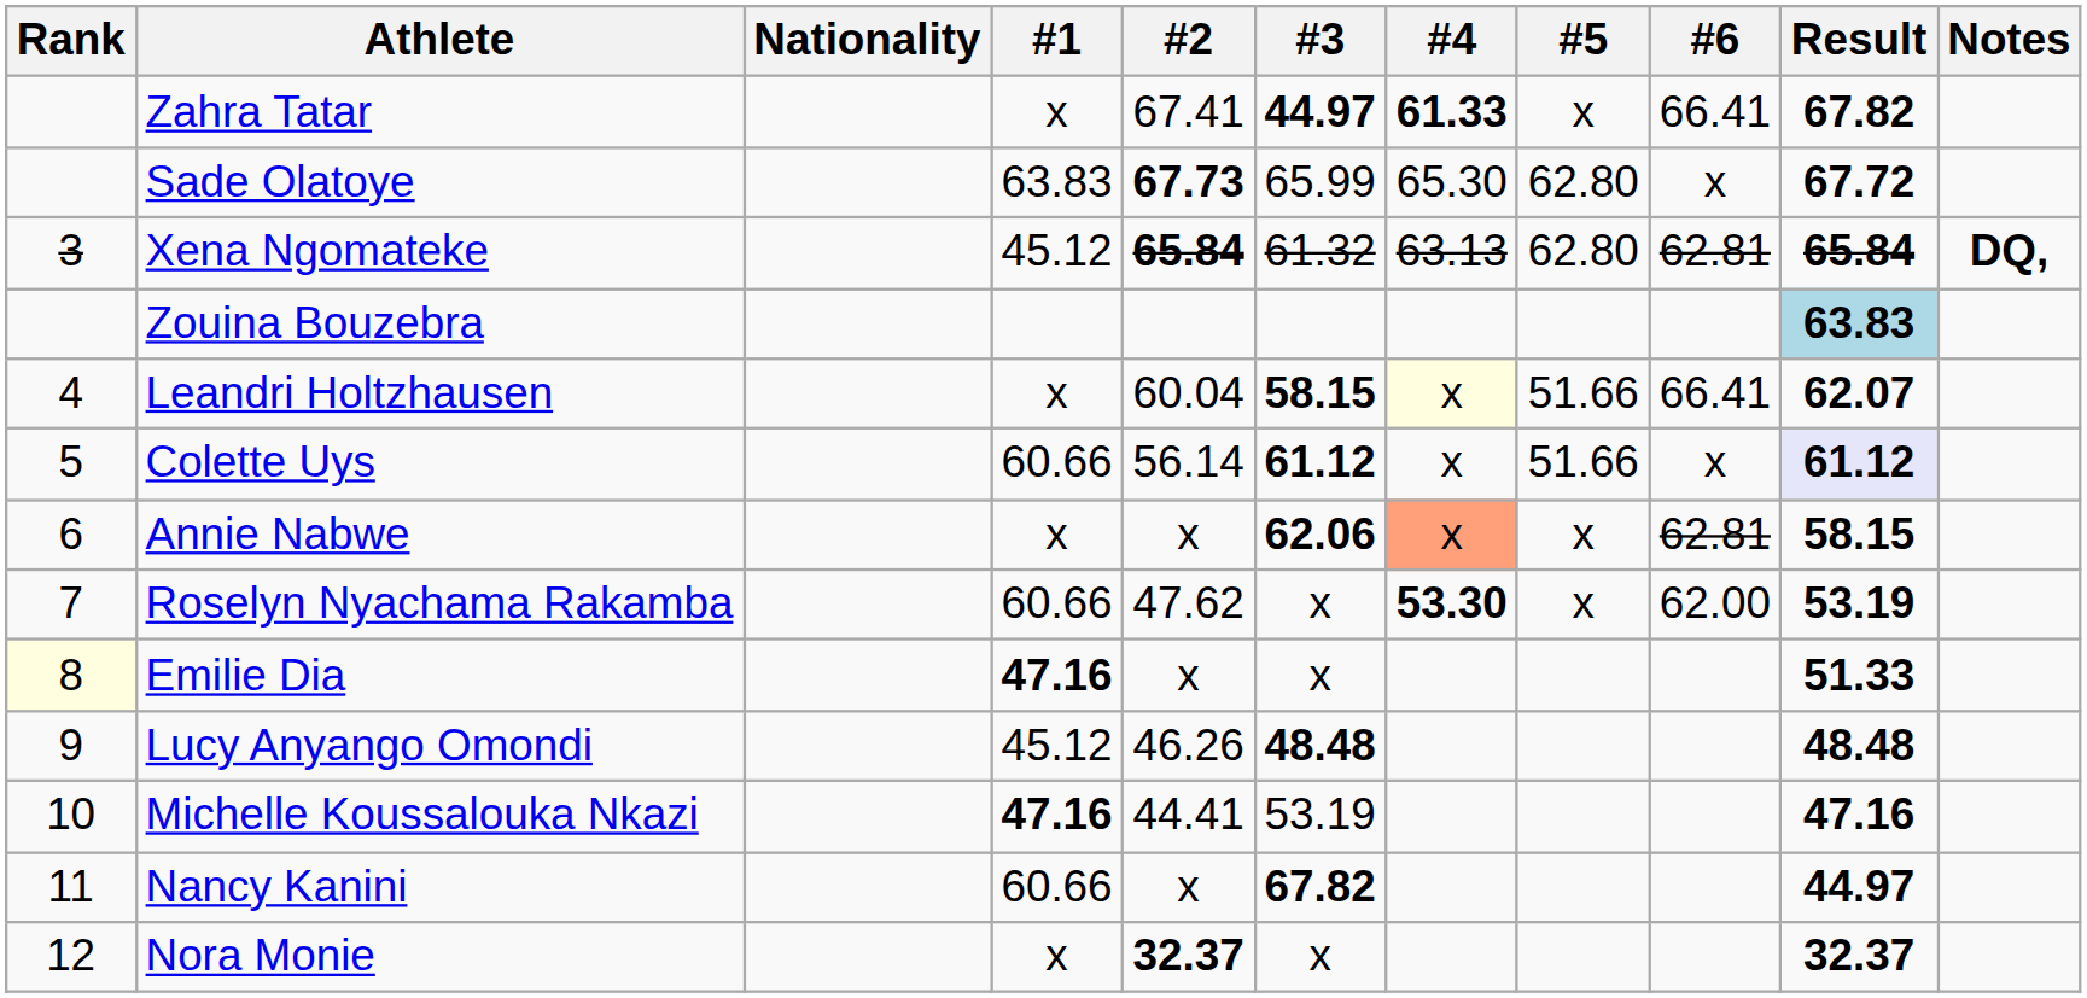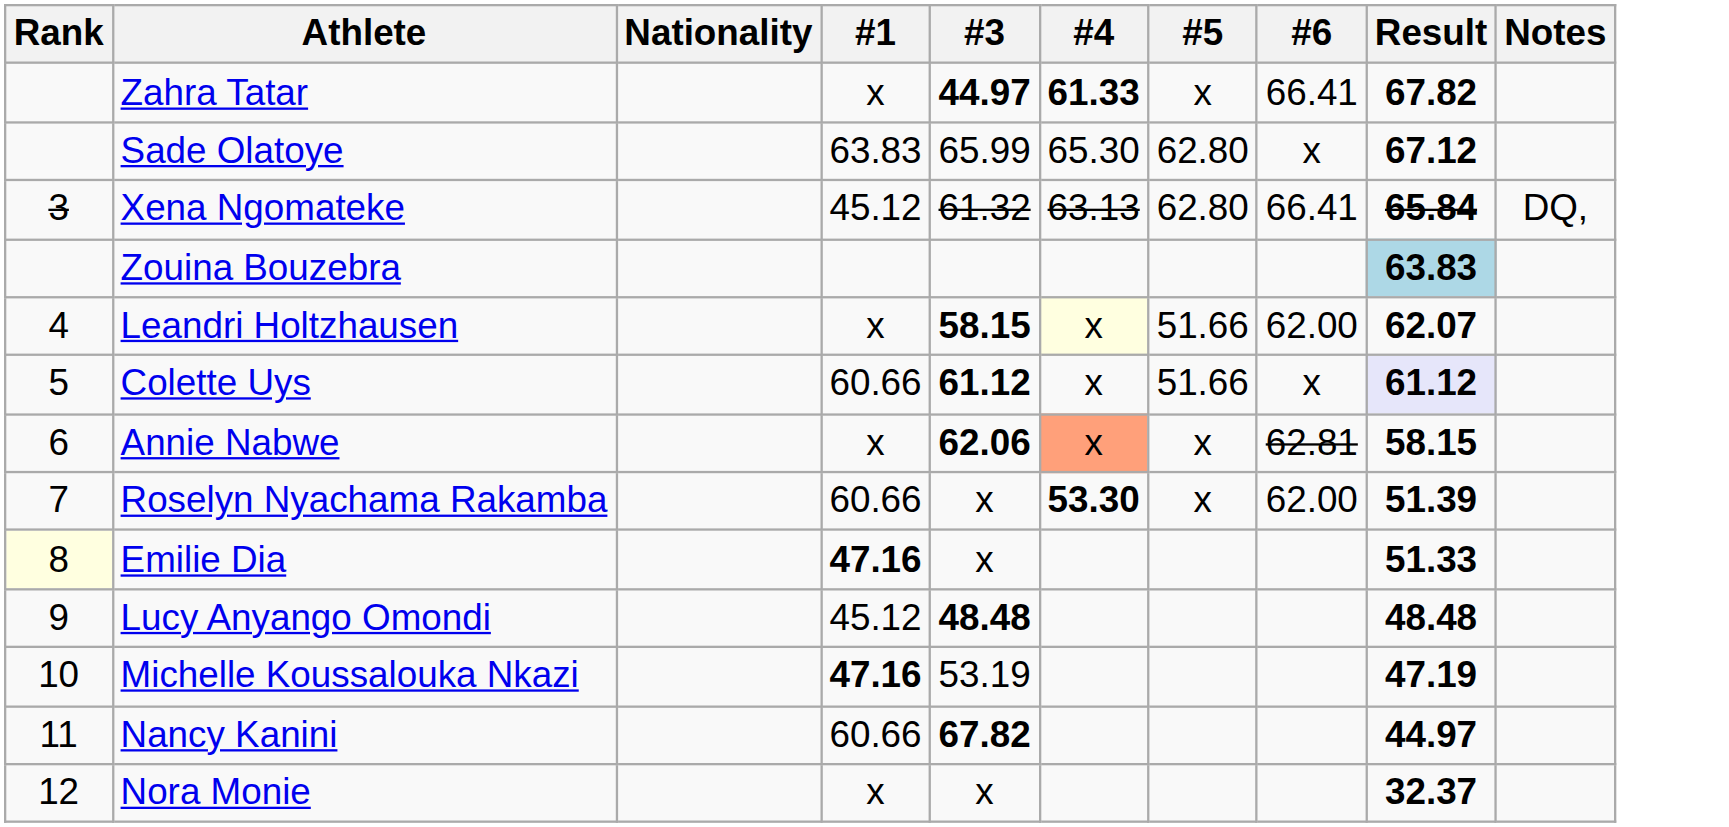- column: #2 | 67.41 | 67.73 | 65.84 | 60.04 | 56.14 | x | 47.62 | x | 46.26 | 44.41 | x | 32.37
Sade Olatoye | Result: 67.72 -> 67.12
Xena Ngomateke | #6: 62.81 -> 66.41
Xena Ngomateke | Notes: bold -> normal
Leandri Holtzhausen | #6: 66.41 -> 62.00
Roselyn Nyachama Rakamba | Result: 53.19 -> 51.39
Michelle Koussalouka Nkazi | Result: 47.16 -> 47.19
